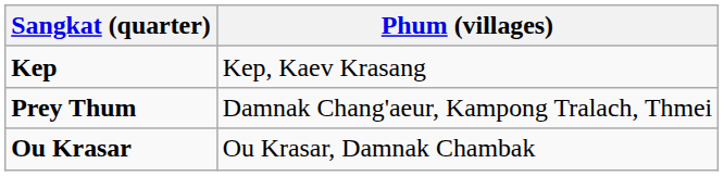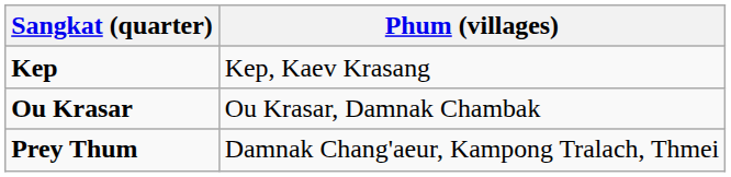rows swapped: Prey Thum <-> Ou Krasar
